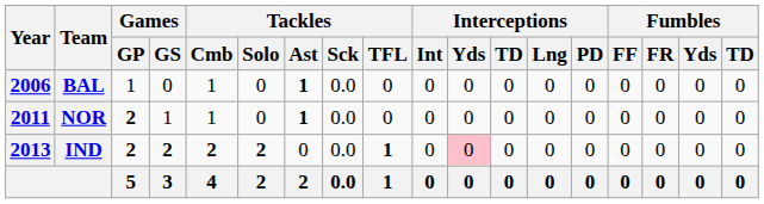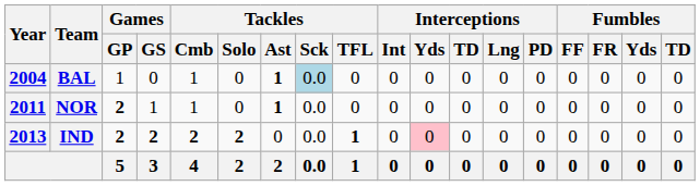BAL | Year: 2006 -> 2004
BAL | Tackles / Sck: no background -> lightblue background
